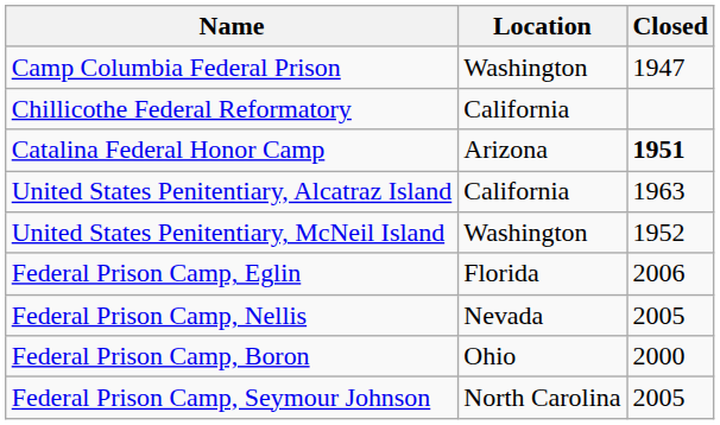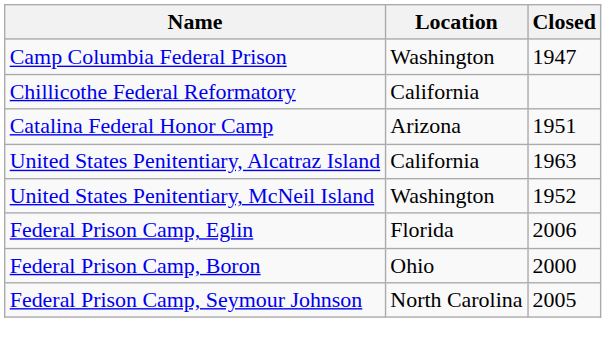Catalina Federal Honor Camp | Closed: bold -> normal
- row: Federal Prison Camp, Nellis | Nevada | 2005
